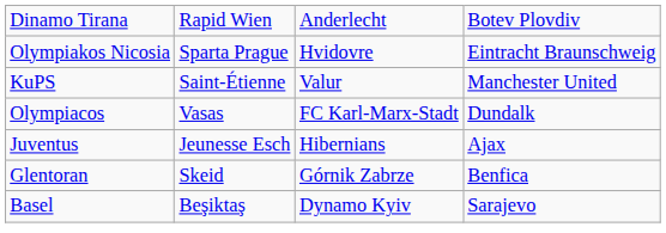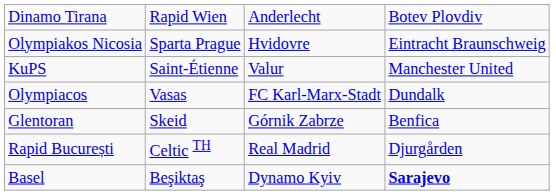- row: Juventus | Jeunesse Esch | Hibernians | Ajax
+ row: Rapid București | Celtic TH | Real Madrid | Djurgården
Basel | column 4: normal -> bold
